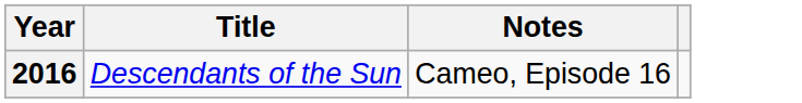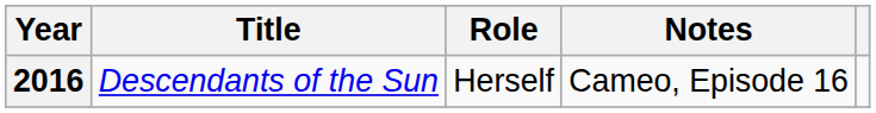+ column: Role | Herself
